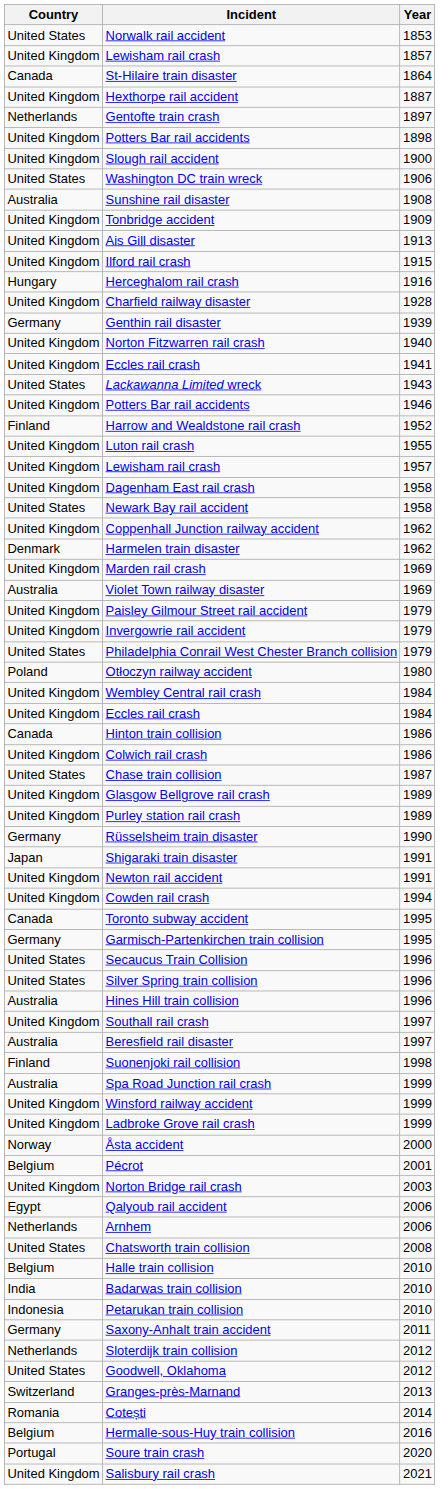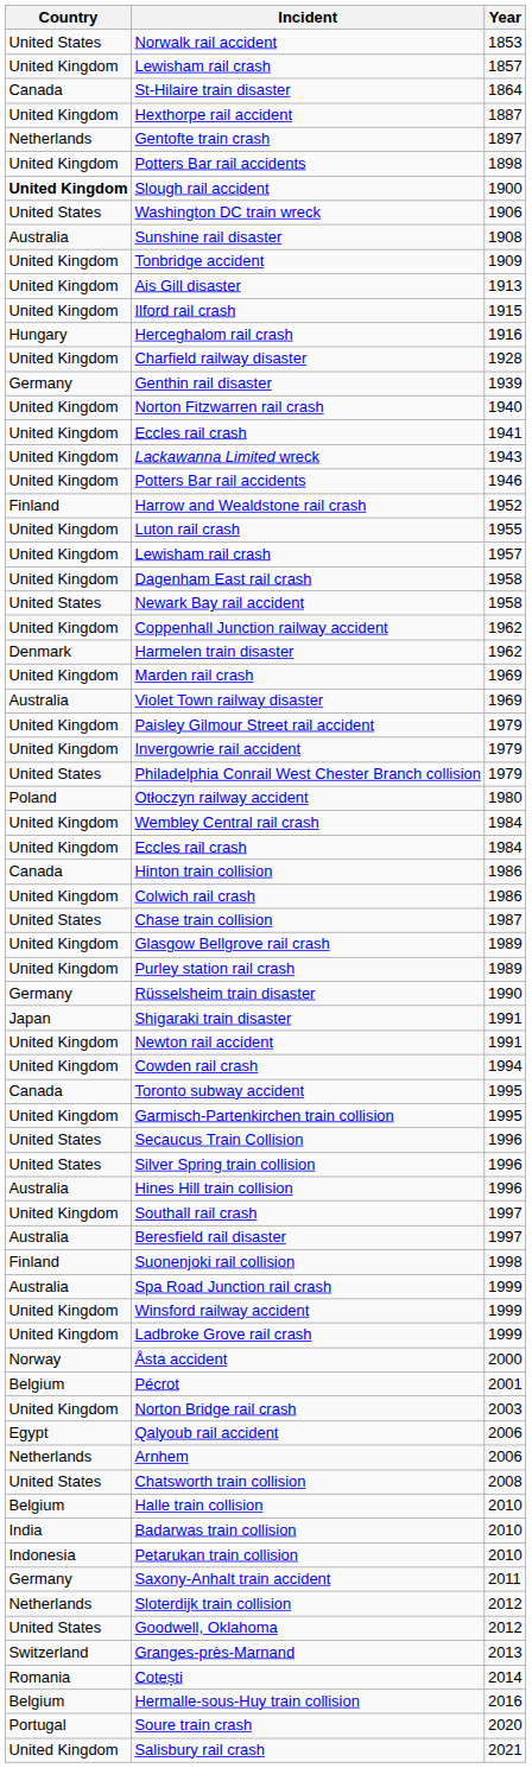Slough rail accident | Country: normal -> bold
Lackawanna Limited wreck | Country: United States -> United Kingdom
Garmisch-Partenkirchen train collision | Country: Germany -> United Kingdom
